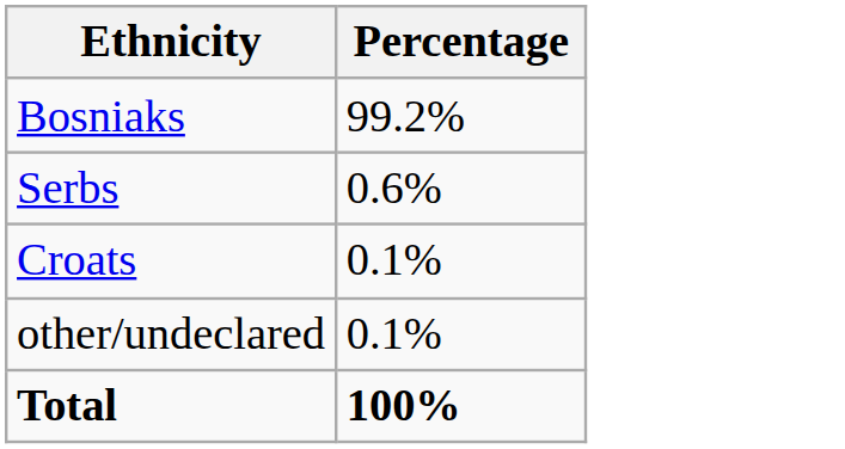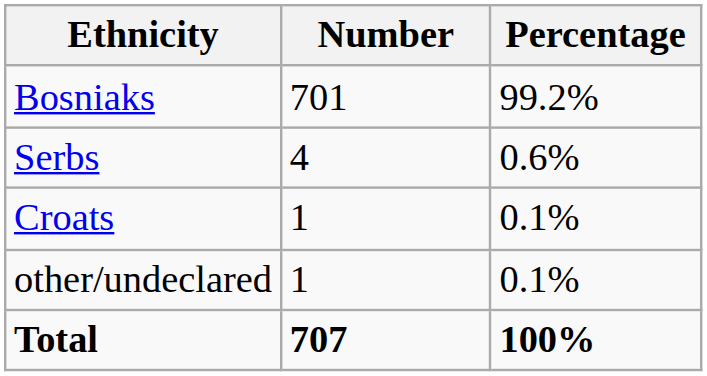+ column: Number | 701 | 4 | 1 | 1 | 707
